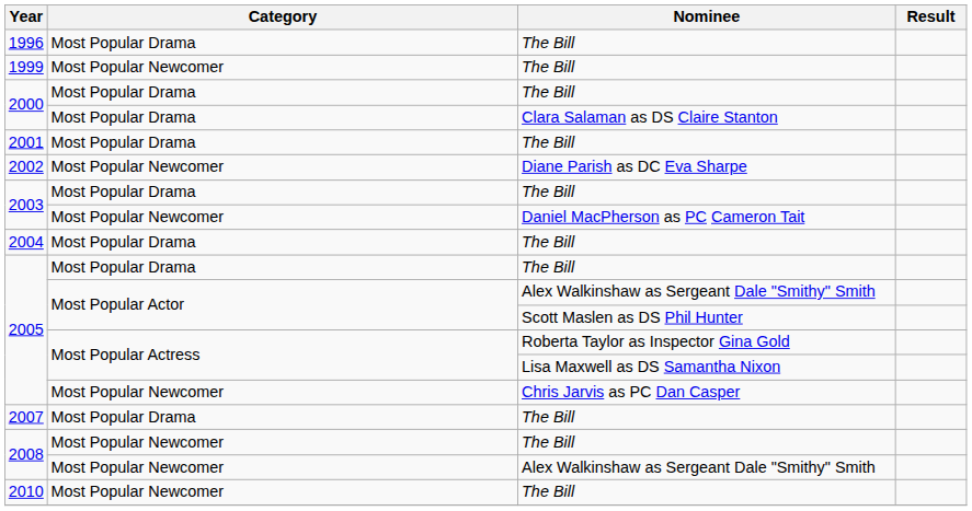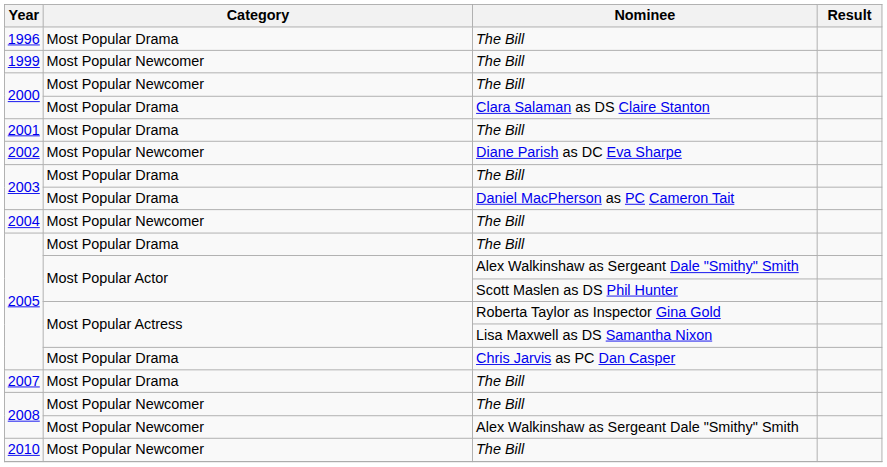2000 / The Bill | Category: Most Popular Drama -> Most Popular Newcomer
2003 / Daniel MacPherson as PC Cameron Tait | Category: Most Popular Newcomer -> Most Popular Drama
2004 | Category: Most Popular Drama -> Most Popular Newcomer
2005 / Chris Jarvis as PC Dan Casper | Category: Most Popular Newcomer -> Most Popular Drama
